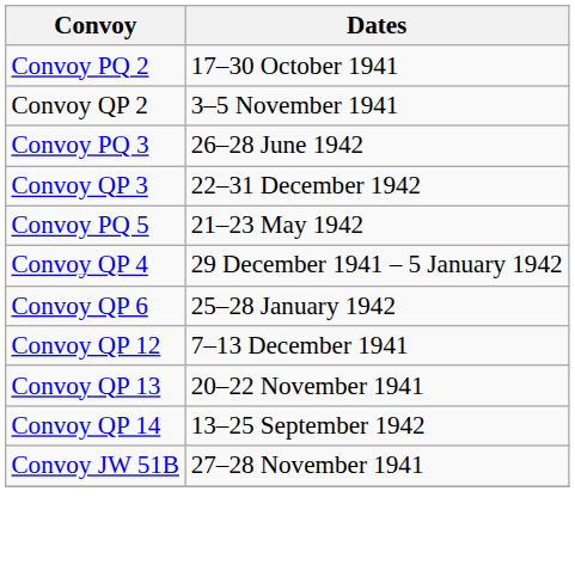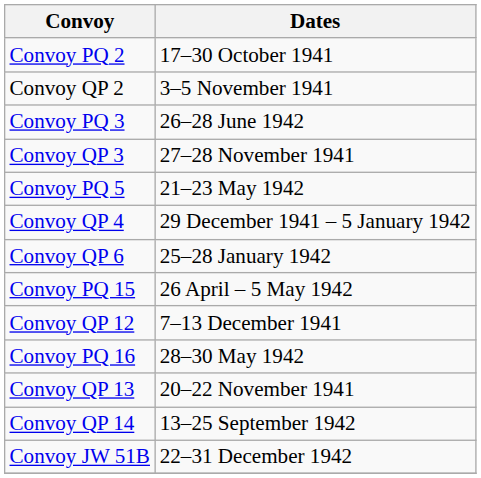Convoy QP 3 | Dates: 22–31 December 1942 -> 27–28 November 1941
+ row: Convoy PQ 15 | 26 April – 5 May 1942
+ row: Convoy PQ 16 | 28–30 May 1942
Convoy JW 51B | Dates: 27–28 November 1941 -> 22–31 December 1942
